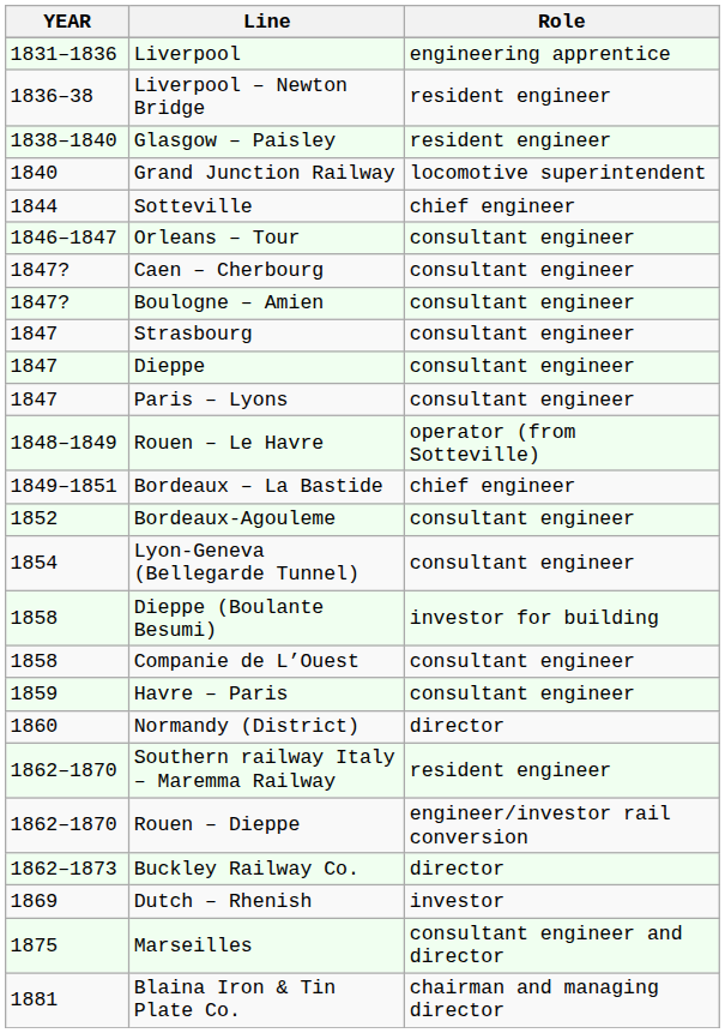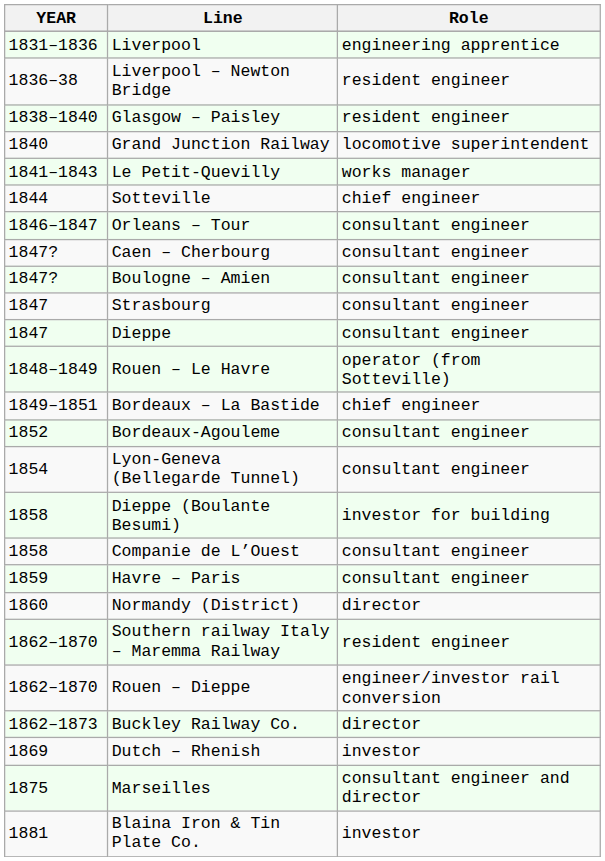+ row: 1841–1843 | Le Petit-Quevilly | works manager
- row: 1847 | Paris – Lyons | consultant engineer
Blaina Iron & Tin Plate Co. | Role: chairman and managing director -> investor
